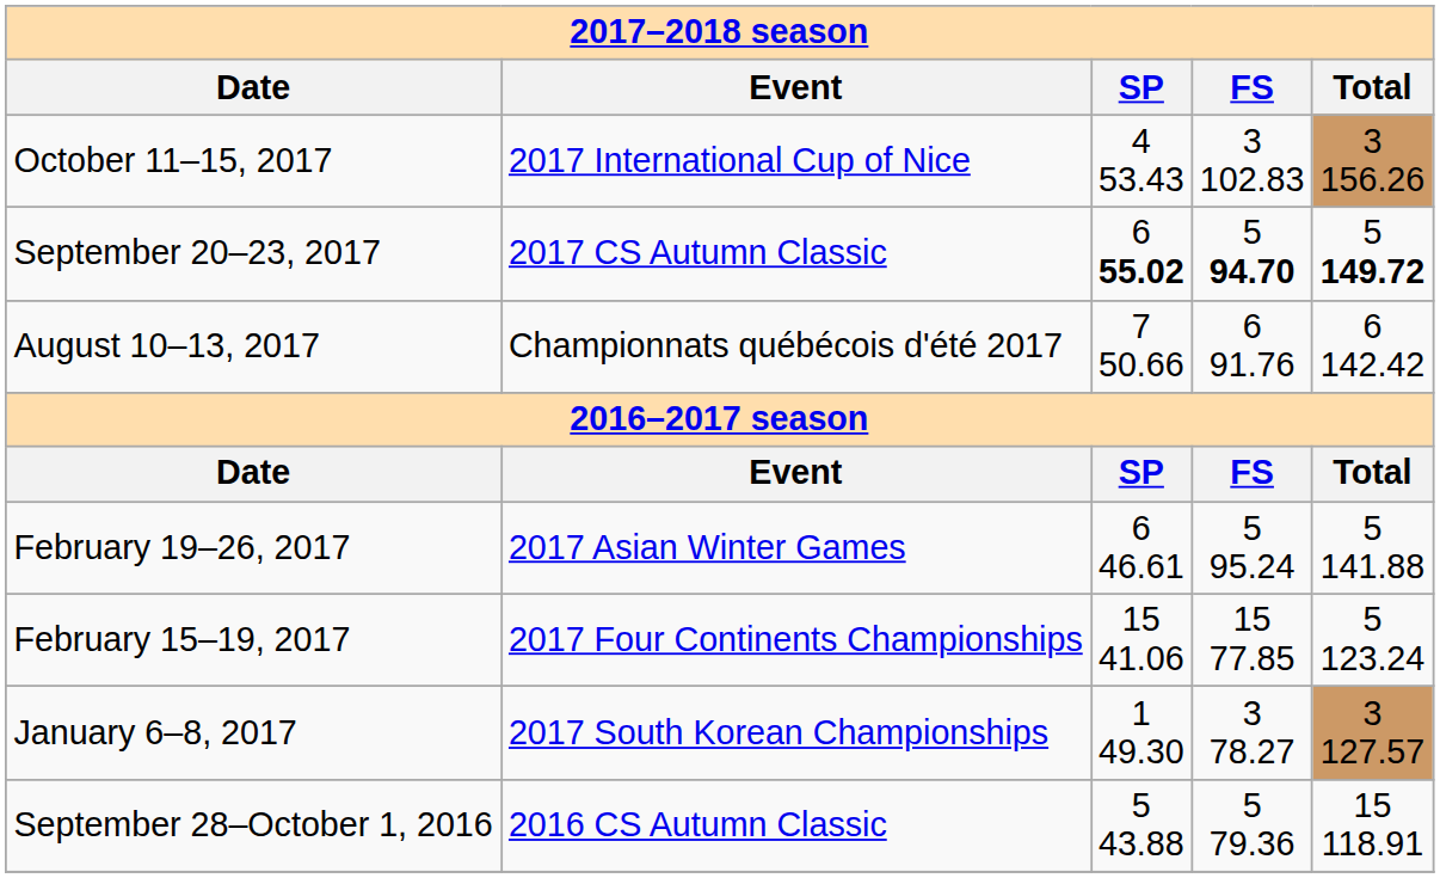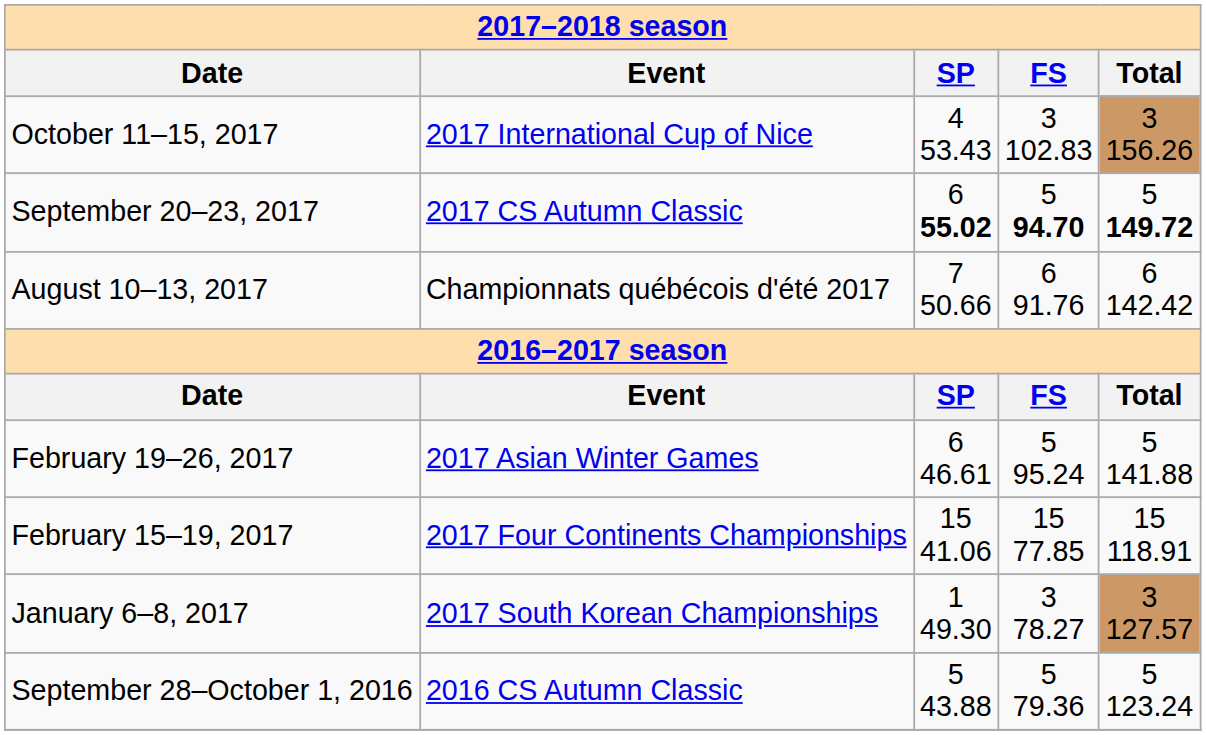February 15–19, 2017 | Total: 5 123.24 -> 15 118.91
September 28–October 1, 2016 | Total: 15 118.91 -> 5 123.24
